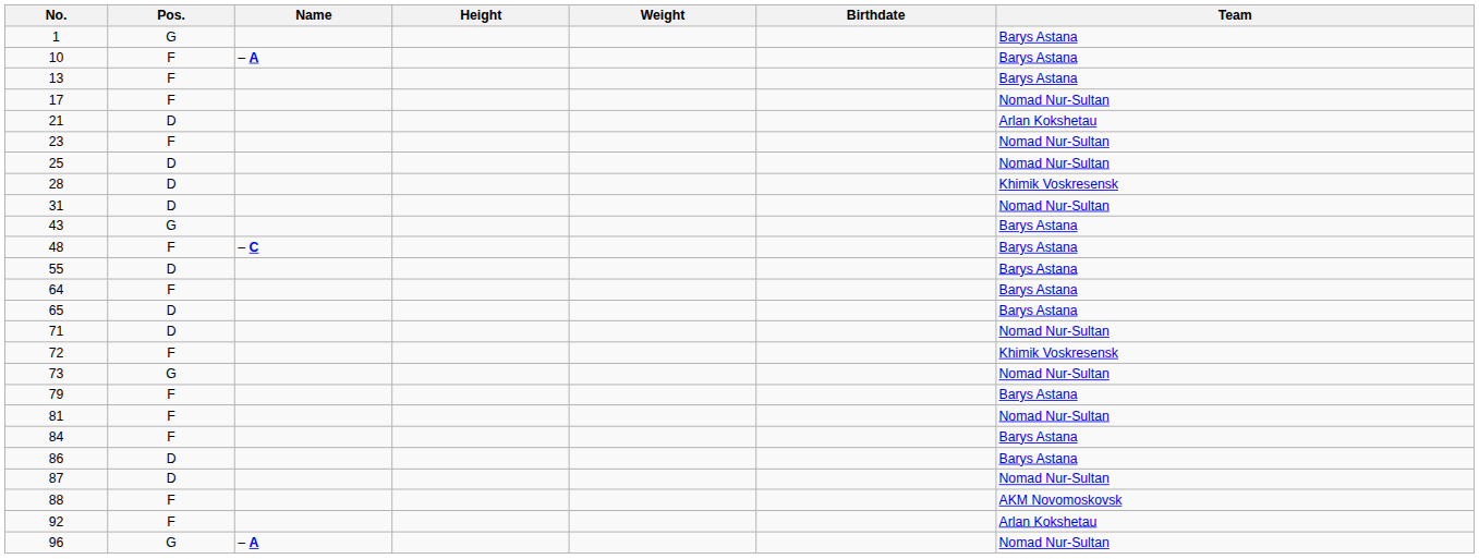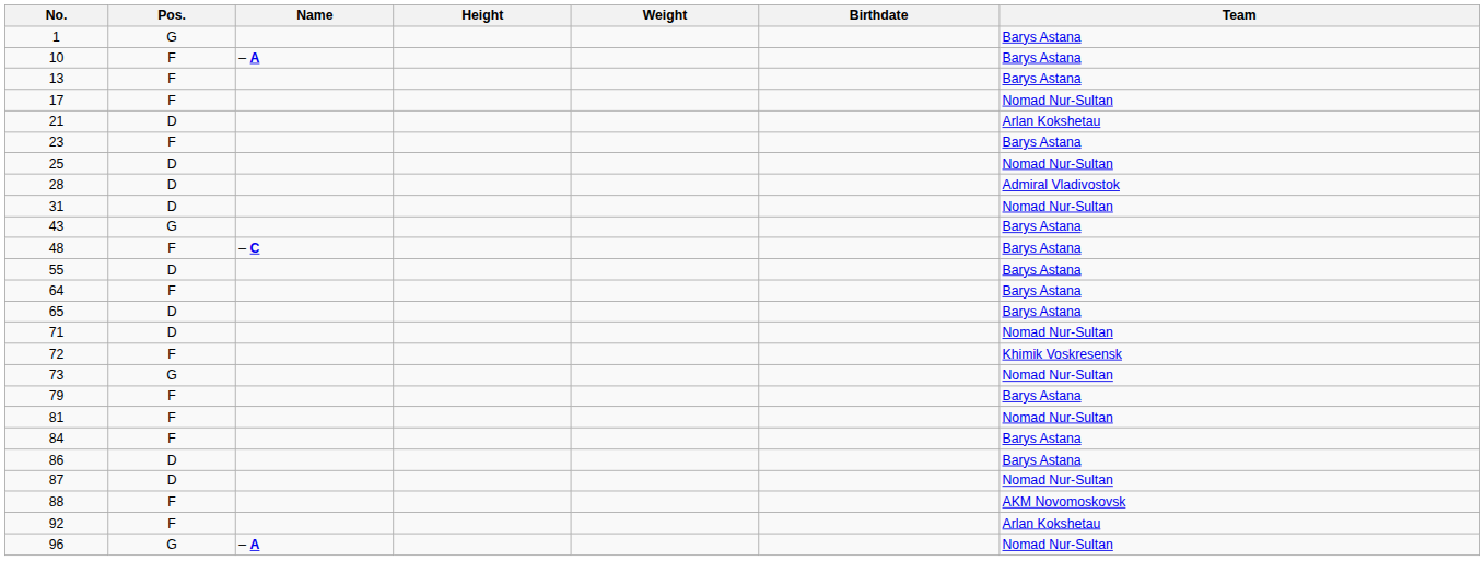23 | Team: Nomad Nur-Sultan -> Barys Astana
28 | Team: Khimik Voskresensk -> Admiral Vladivostok
